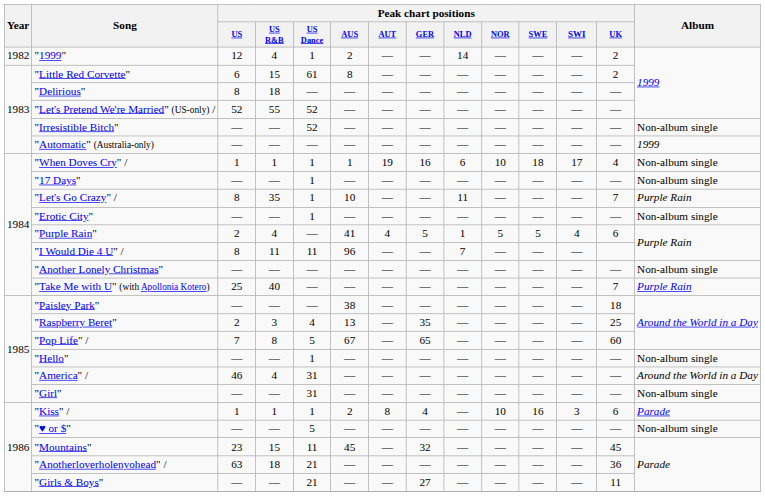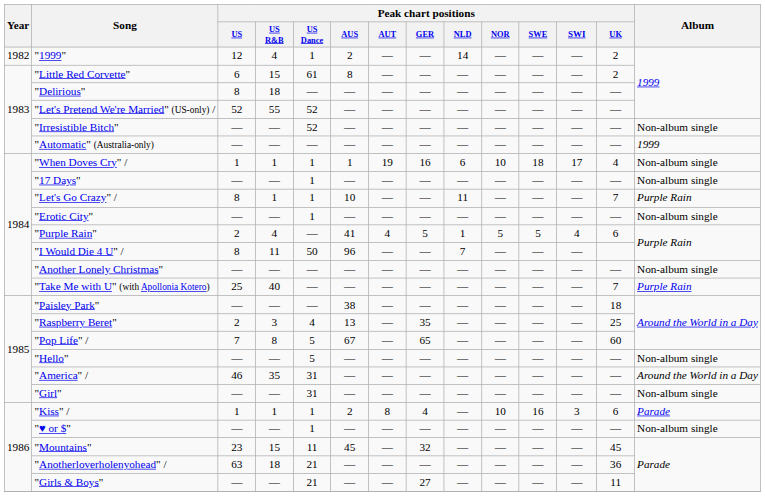"Let's Go Crazy" / | Peak chart positions / US R&B: 35 -> 1
"I Would Die 4 U" / | Peak chart positions / US Dance: 11 -> 50
"Hello" | Peak chart positions / US Dance: 1 -> 5
"America" / | Peak chart positions / US R&B: 4 -> 35
"♥ or $" | Peak chart positions / US Dance: 5 -> 1
